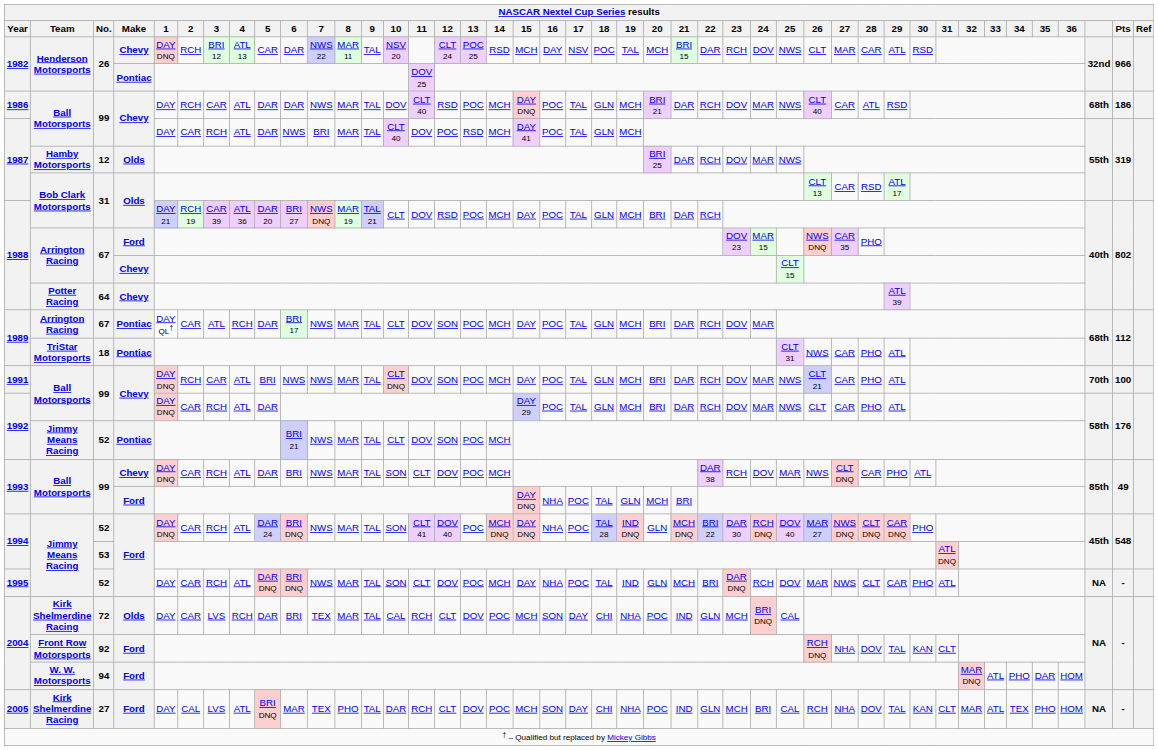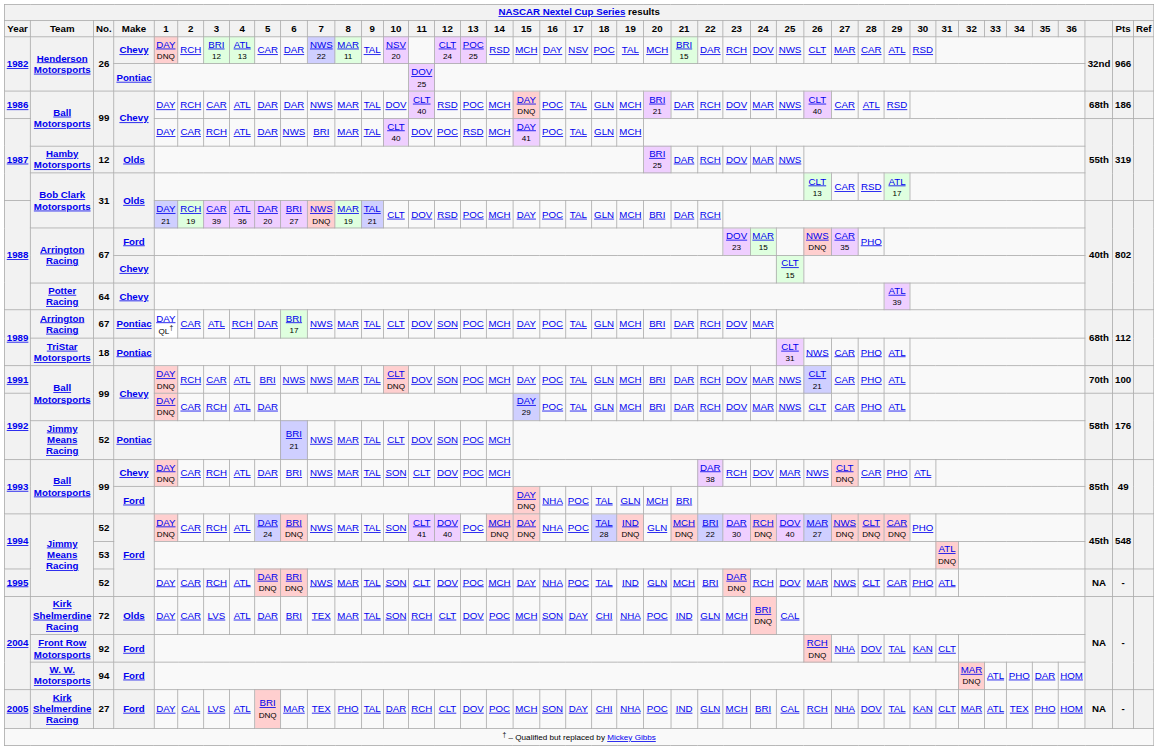72 | 4: RCH -> ATL
72 | 10: CAL -> SON
